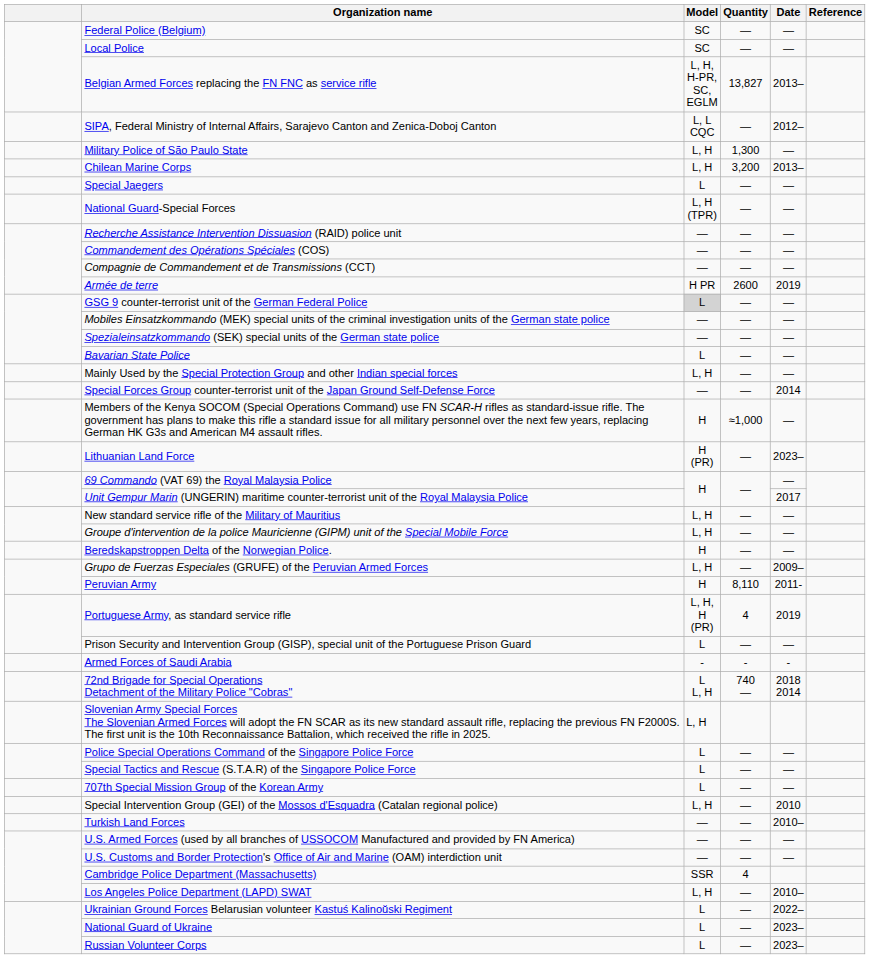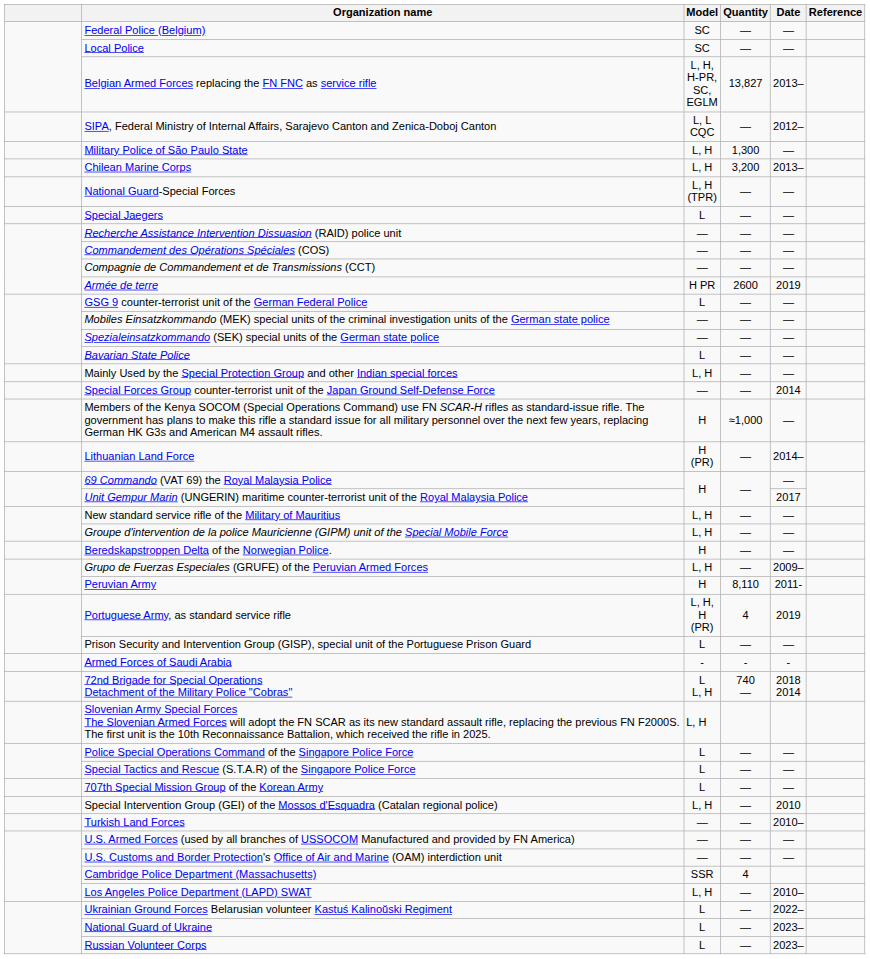rows swapped: National Guard-Special Forces <-> Special Jaegers
GSG 9 counter-terrorist unit of the German Federal Police | Model: lightgrey background -> no background
Lithuanian Land Force | Date: 2023– -> 2014–
